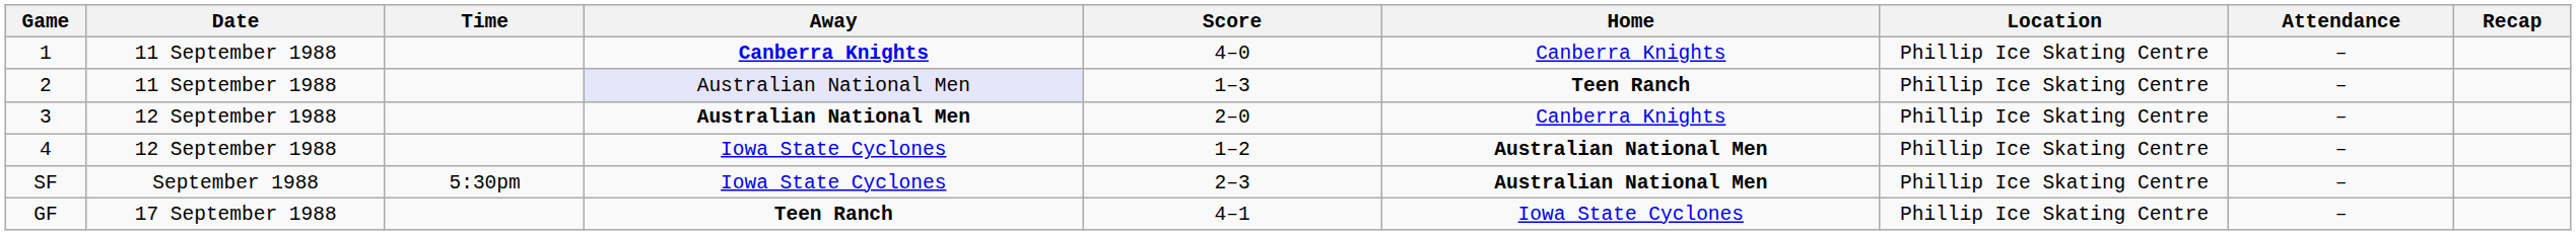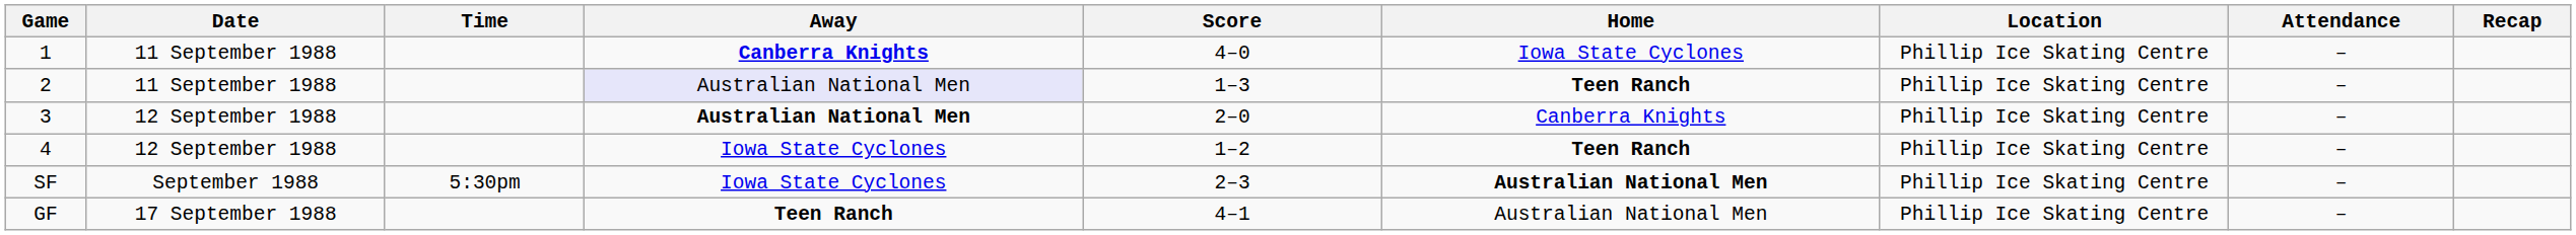1 | Home: Canberra Knights -> Iowa State Cyclones
4 | Home: Australian National Men -> Teen Ranch
GF | Home: Iowa State Cyclones -> Australian National Men
